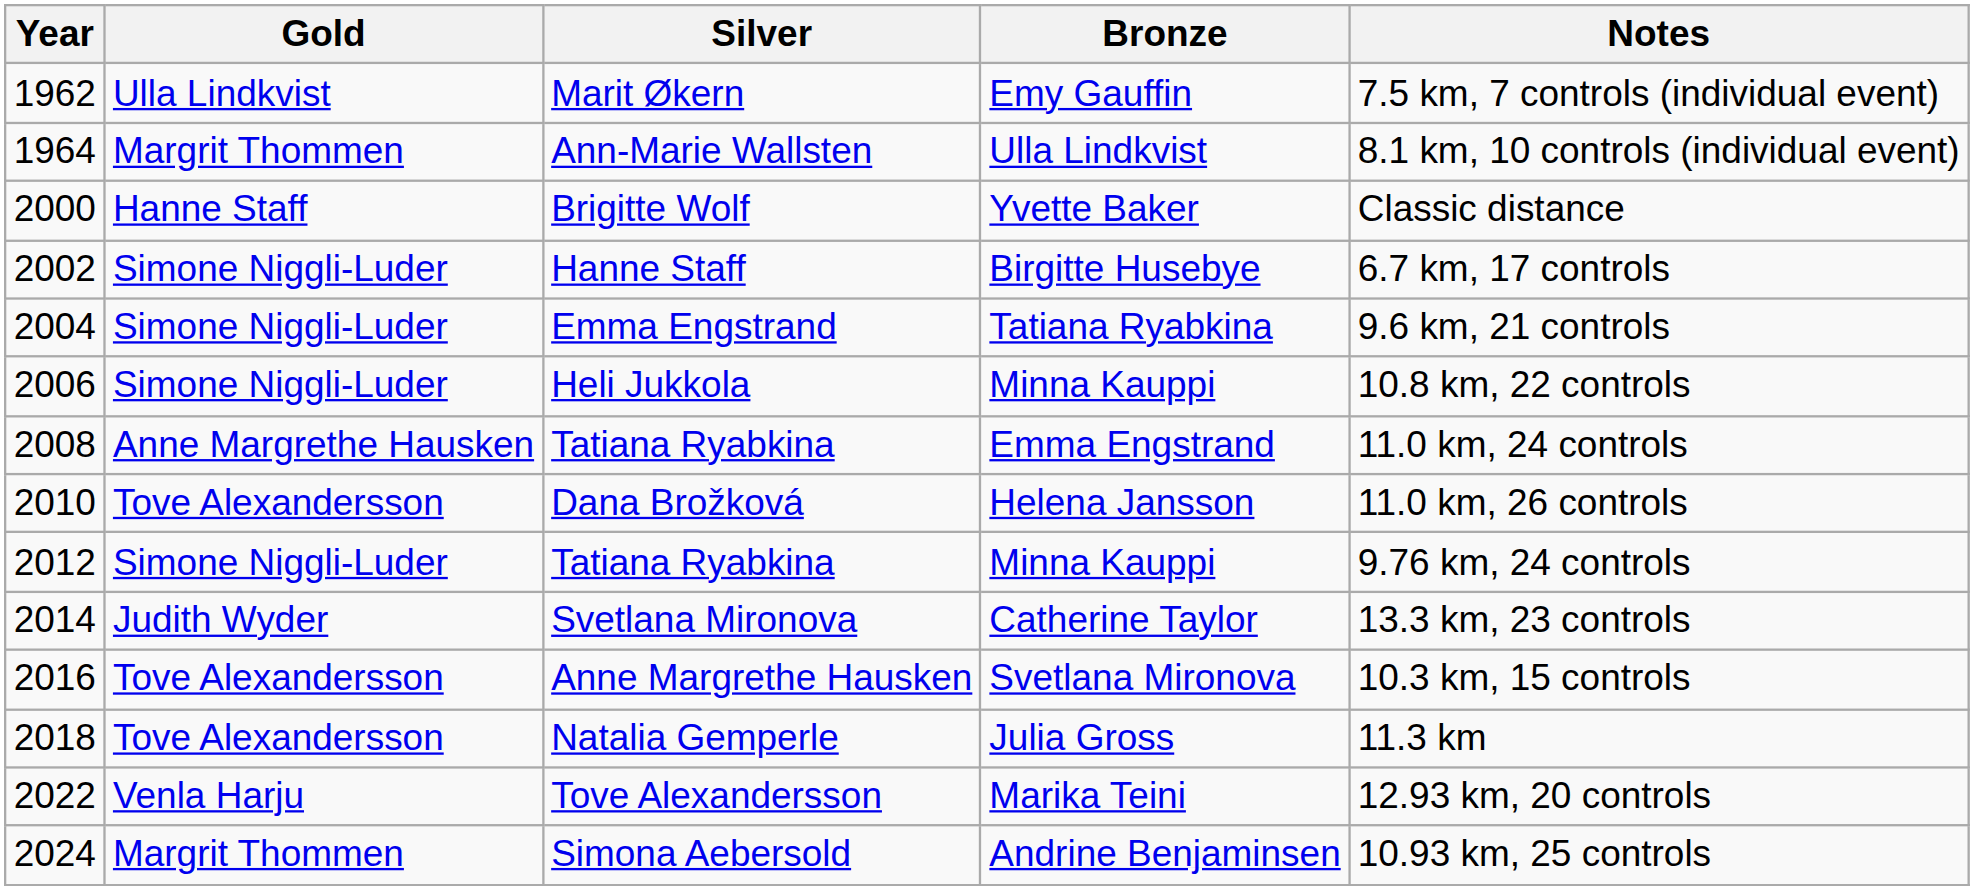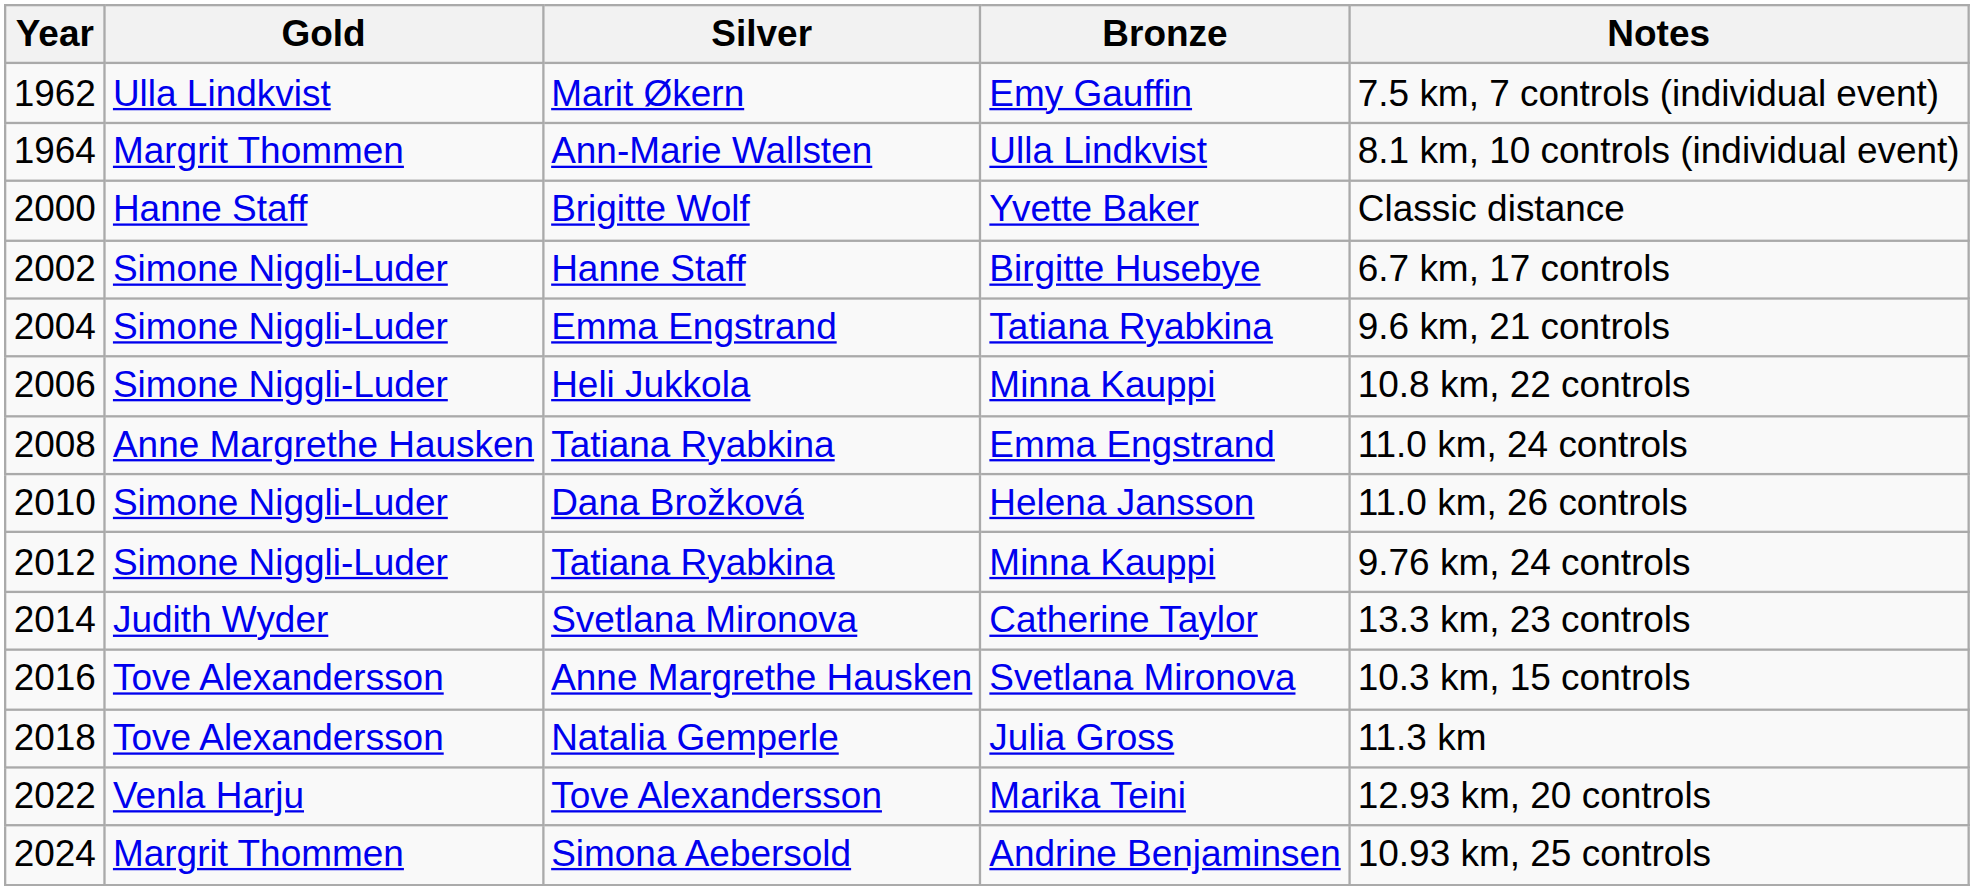Dana Brožková | Gold: Tove Alexandersson -> Simone Niggli-Luder
